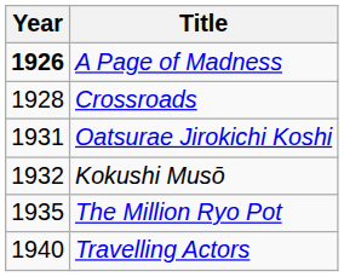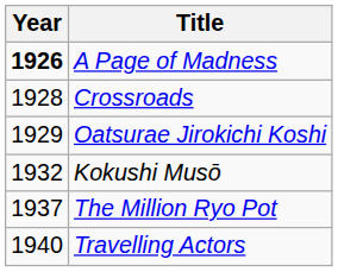Oatsurae Jirokichi Koshi | Year: 1931 -> 1929
The Million Ryo Pot | Year: 1935 -> 1937
